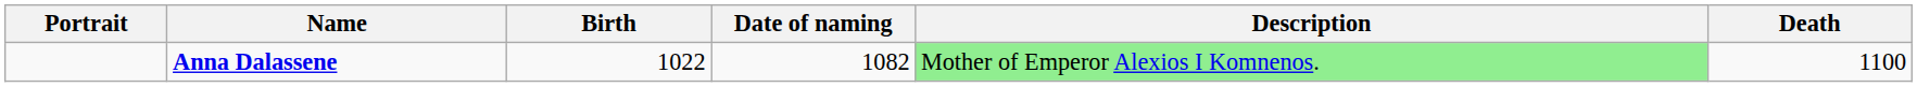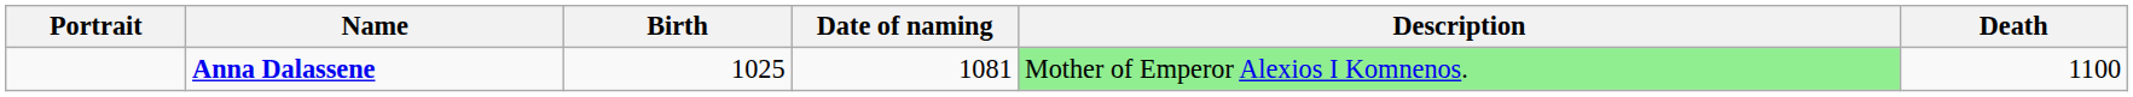Anna Dalassene | Birth: 1022 -> 1025
Anna Dalassene | Date of naming: 1082 -> 1081
